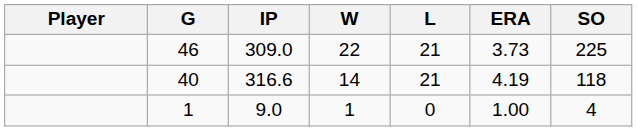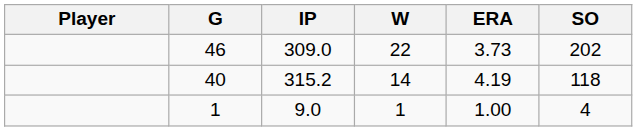- column: L | 21 | 21 | 0
46 | SO: 225 -> 202
40 | IP: 316.6 -> 315.2
